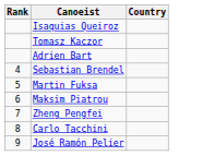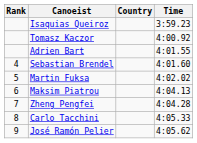+ column: Time | 3:59.23 | 4:00.92 | 4:01.55 | 4:01.60 | 4:02.02 | 4:04.13 | 4:04.28 | 4:05.33 | 4:05.62
